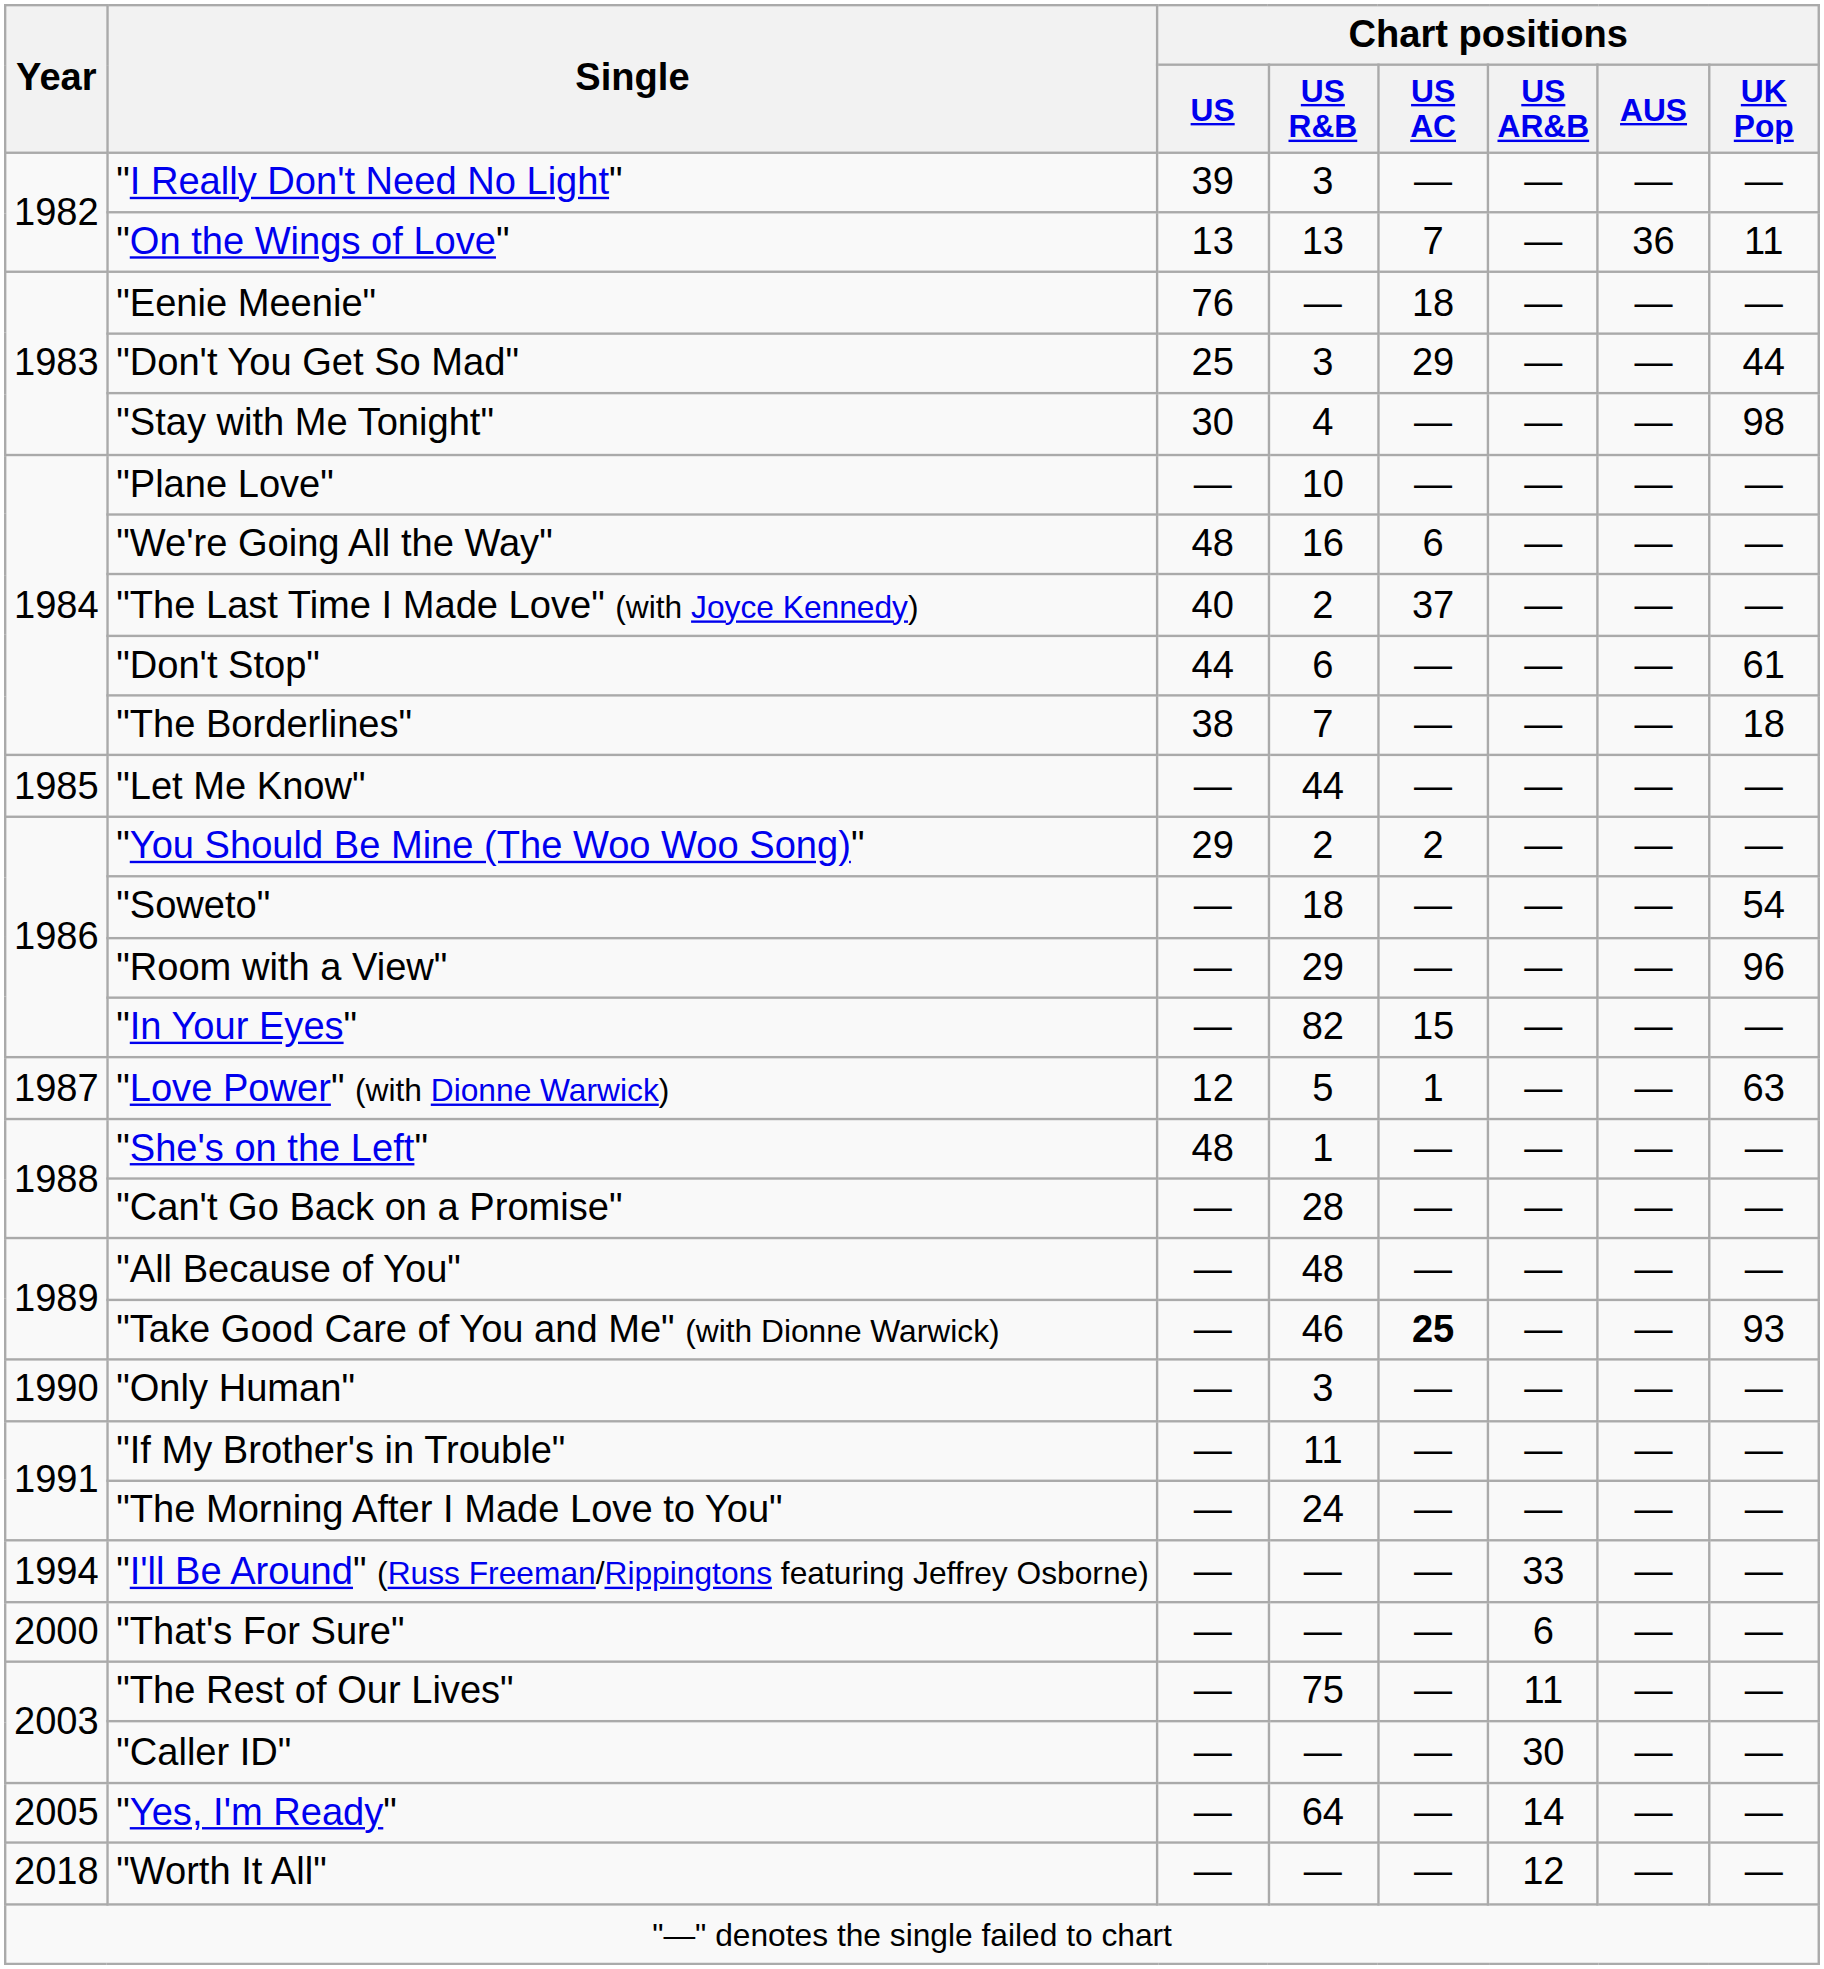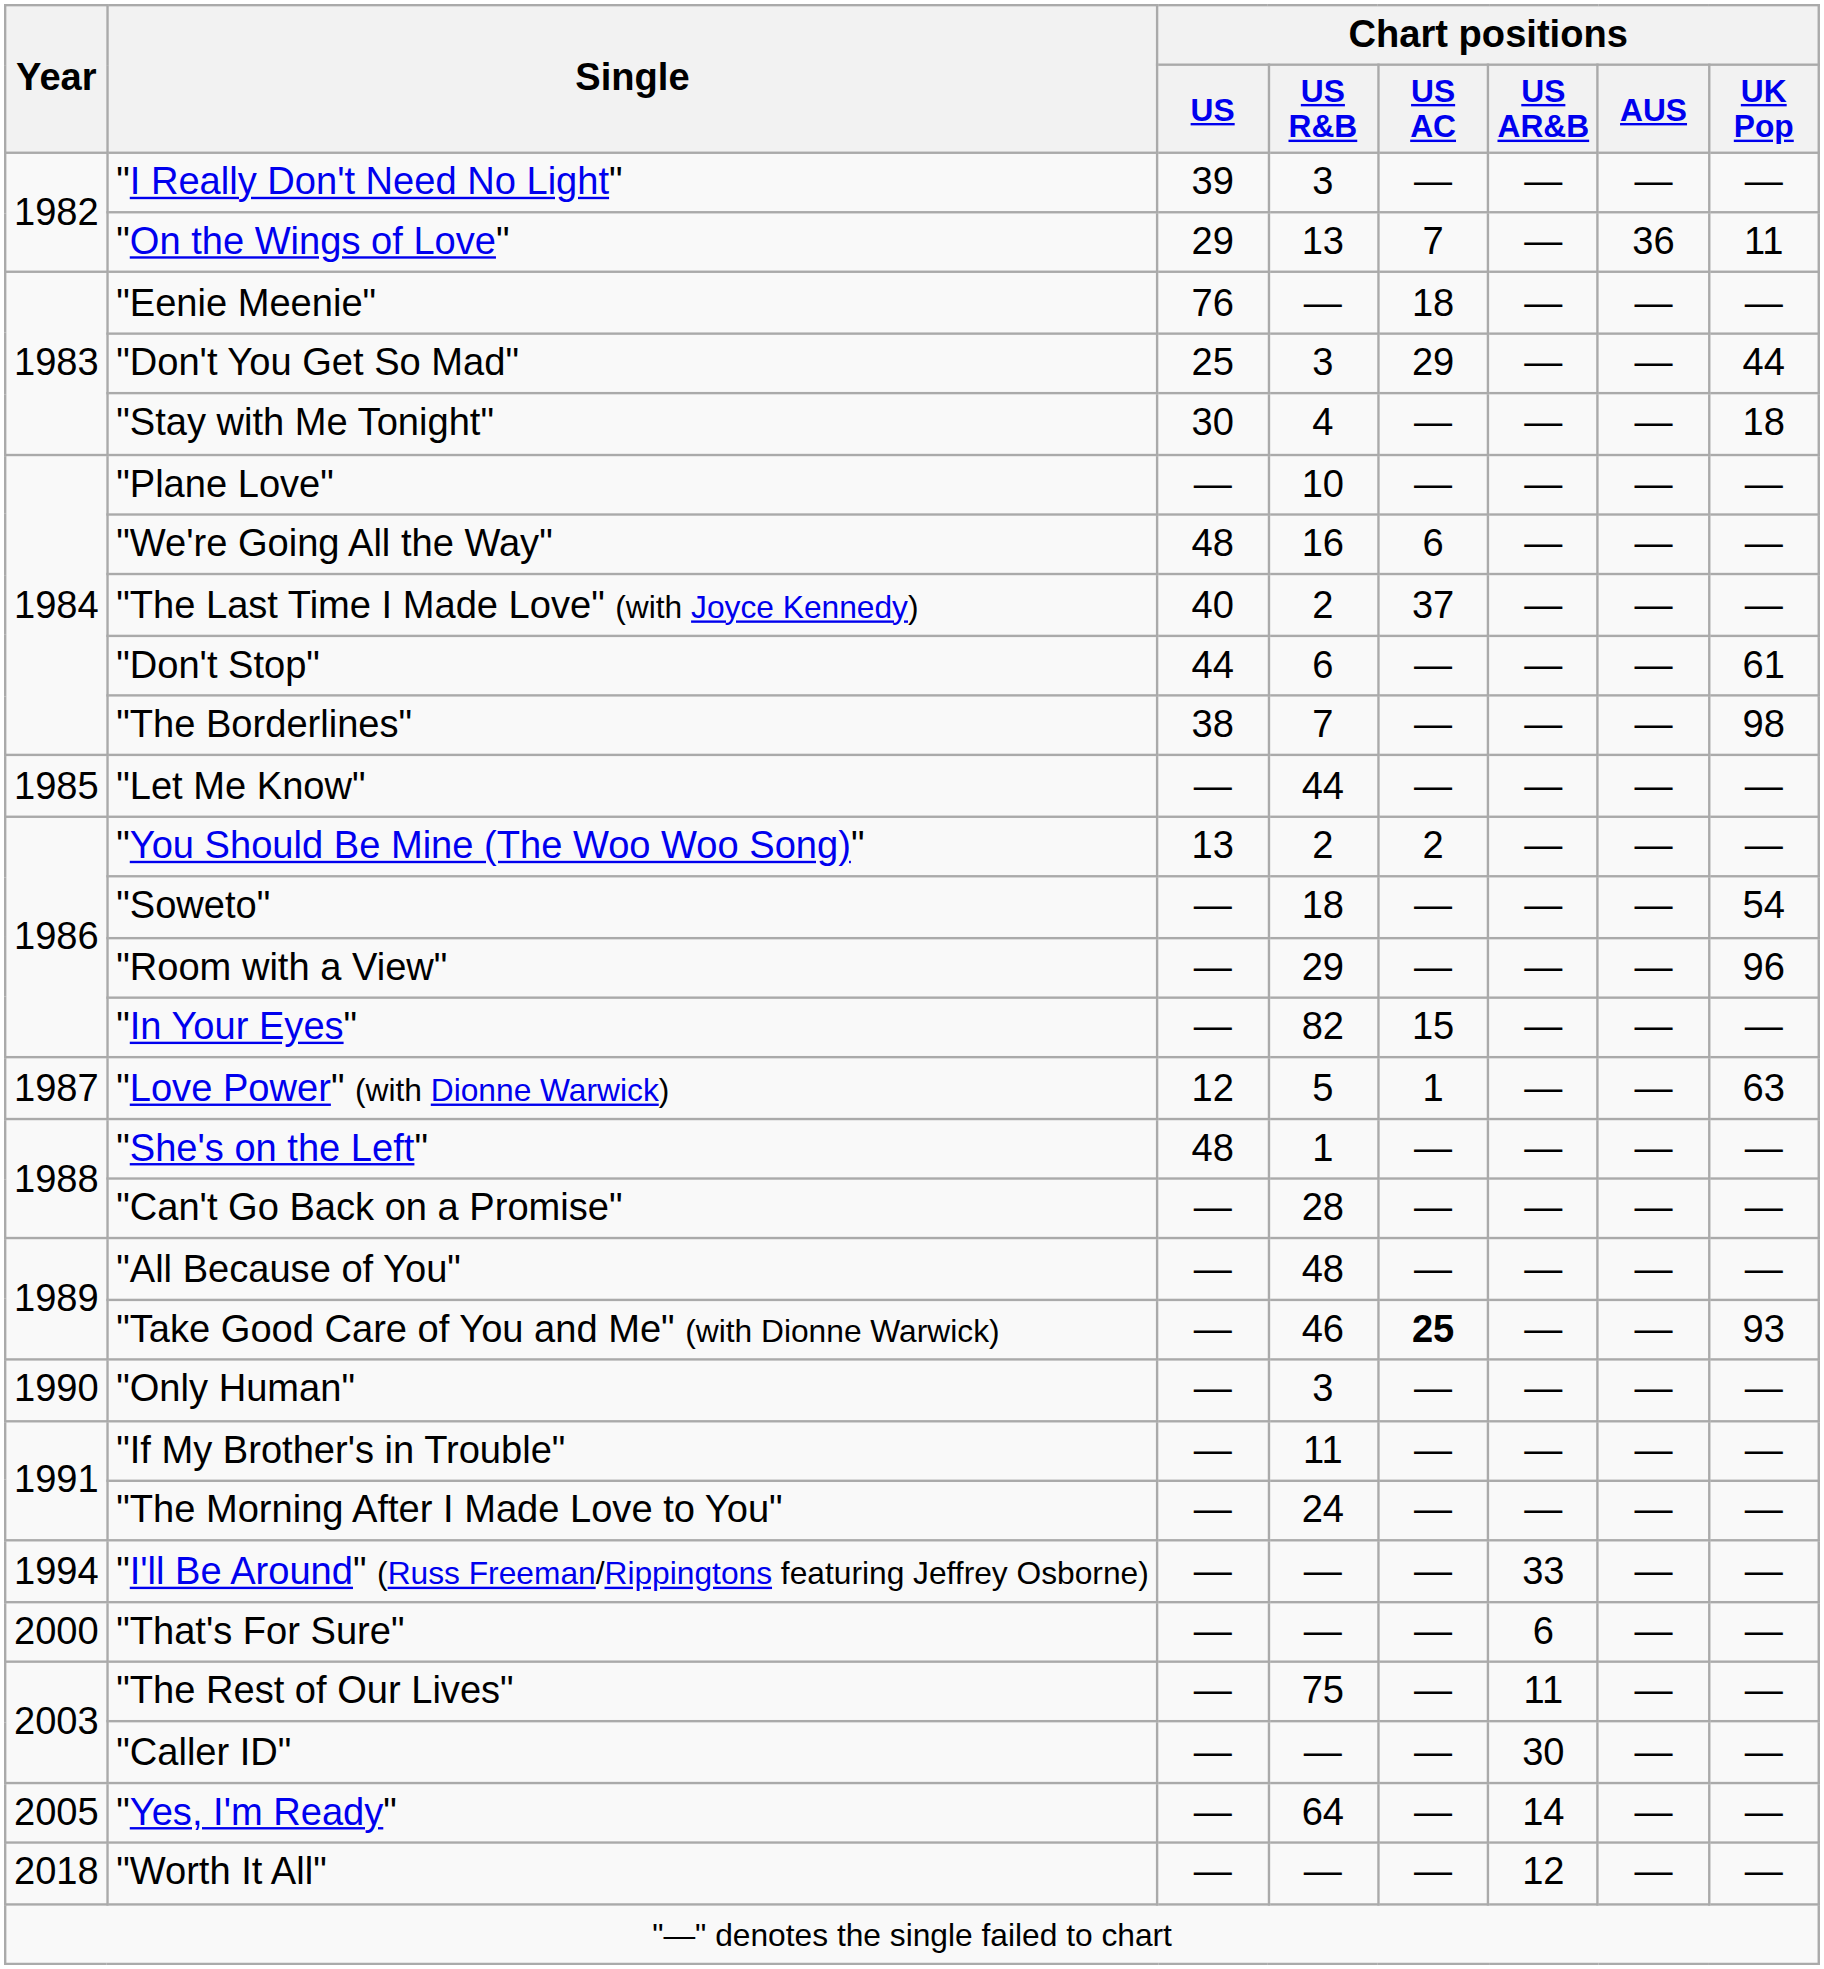"On the Wings of Love" | Chart positions / US: 13 -> 29
"Stay with Me Tonight" | Chart positions / UK Pop: 98 -> 18
"The Borderlines" | Chart positions / UK Pop: 18 -> 98
"You Should Be Mine (The Woo Woo Song)" | Chart positions / US: 29 -> 13
